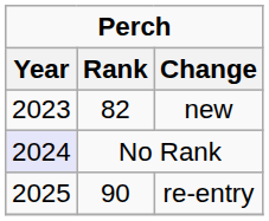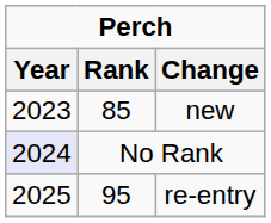new | Rank: 82 -> 85
re-entry | Rank: 90 -> 95
